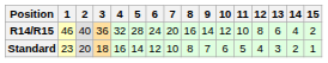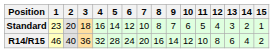rows swapped: Standard <-> R14/R15
